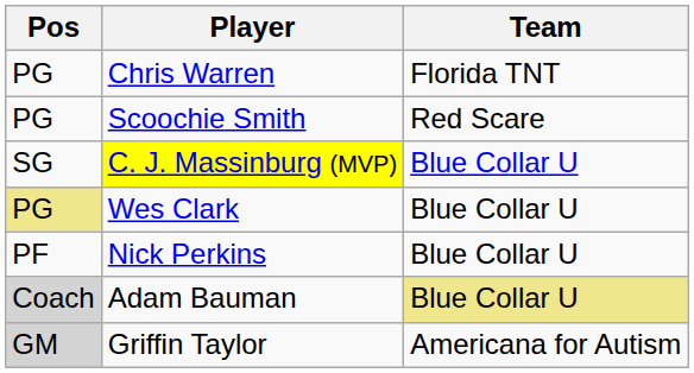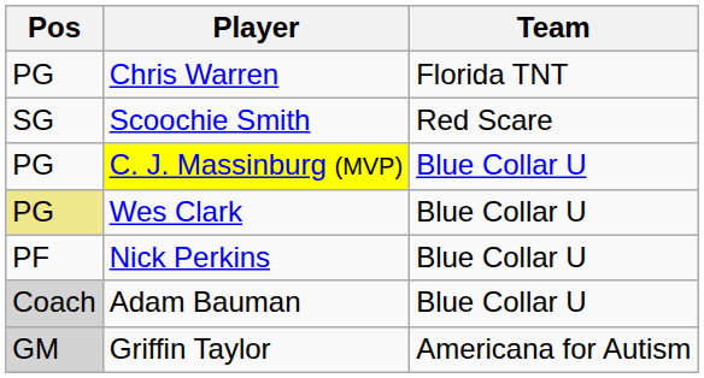Scoochie Smith | Pos: PG -> SG
C. J. Massinburg (MVP) | Pos: SG -> PG
Adam Bauman | Team: khaki background -> no background
